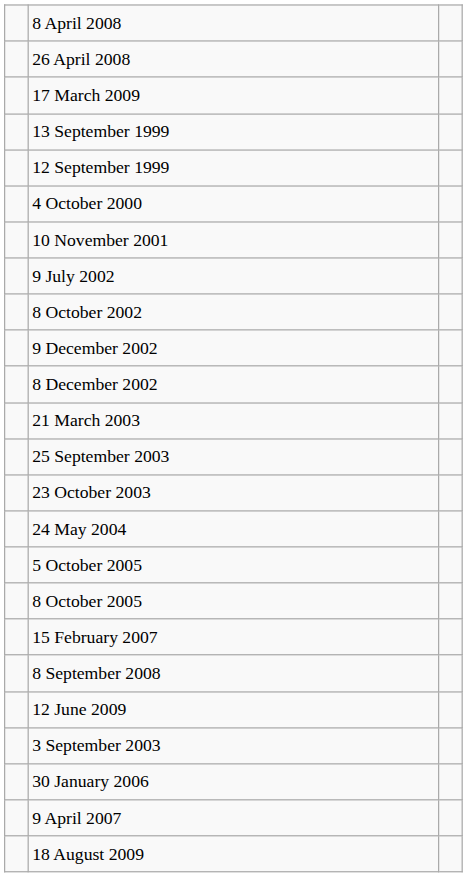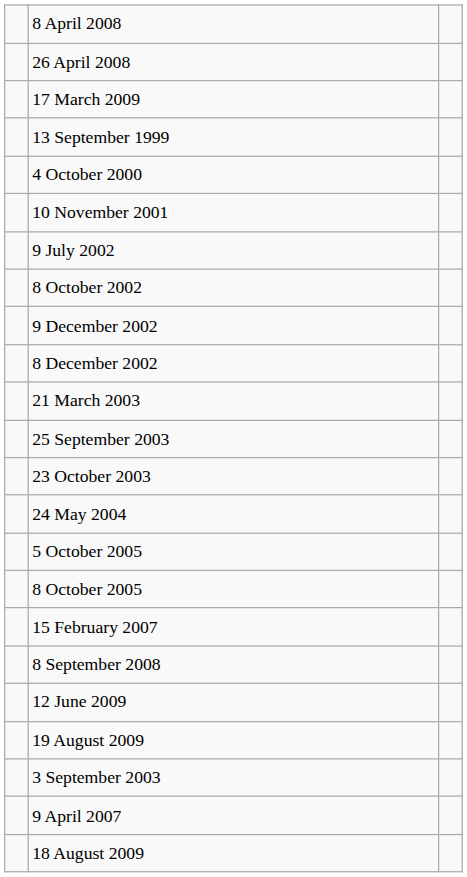- row: 12 September 1999
+ row: 19 August 2009
- row: 30 January 2006
